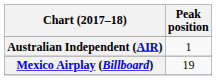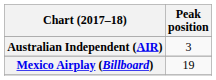Australian Independent (AIR) | Peak position: 1 -> 3
